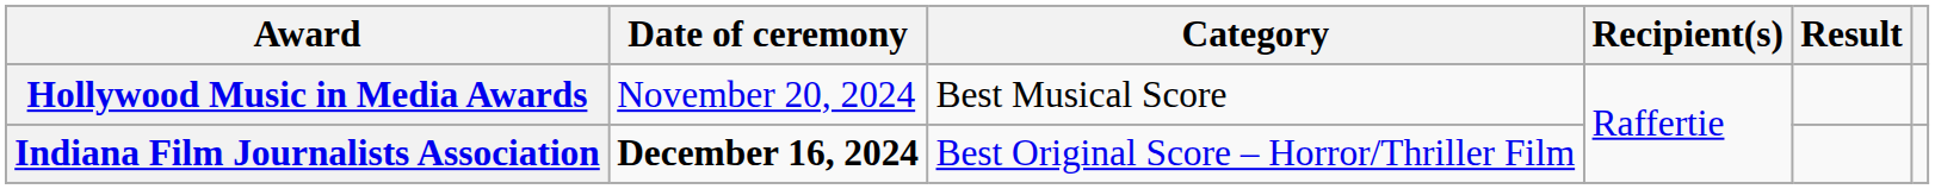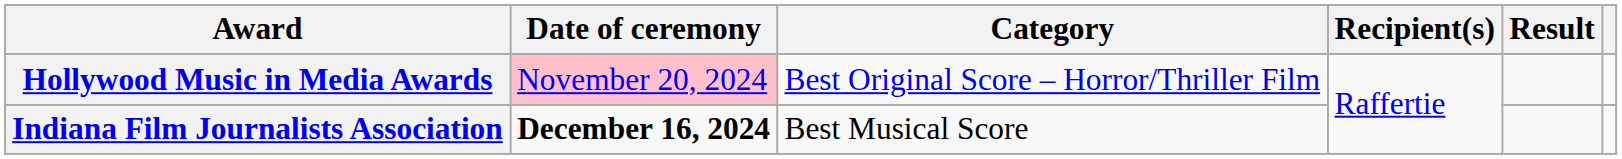Hollywood Music in Media Awards | Date of ceremony: no background -> pink background
Hollywood Music in Media Awards | Category: Best Musical Score -> Best Original Score – Horror/Thriller Film
Indiana Film Journalists Association | Category: Best Original Score – Horror/Thriller Film -> Best Musical Score
